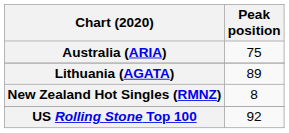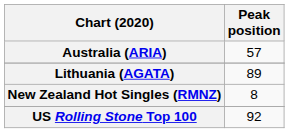Australia (ARIA) | Peak position: 75 -> 57
